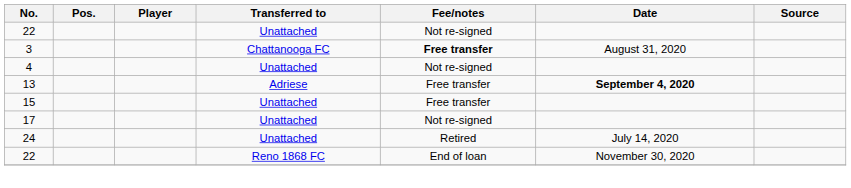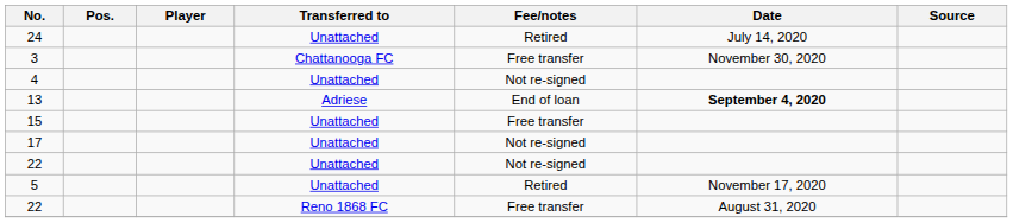rows swapped: 24 <-> 22 / Unattached
3 | Fee/notes: bold -> normal
3 | Date: August 31, 2020 -> November 30, 2020
13 | Fee/notes: Free transfer -> End of loan
+ row: 5 | Unattached | Retired | November 17, 2020
22 / Reno 1868 FC | Fee/notes: End of loan -> Free transfer
22 / Reno 1868 FC | Date: November 30, 2020 -> August 31, 2020
